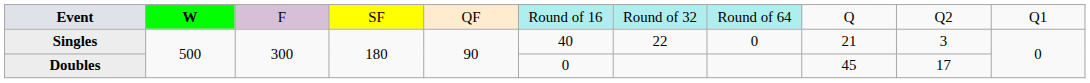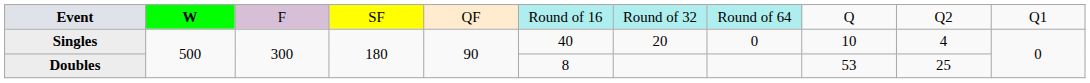Singles | column 7: 22 -> 20
Singles | column 9: 21 -> 10
Singles | column 10: 3 -> 4
Doubles | column 6: 0 -> 8
Doubles | column 9: 45 -> 53
Doubles | column 10: 17 -> 25
